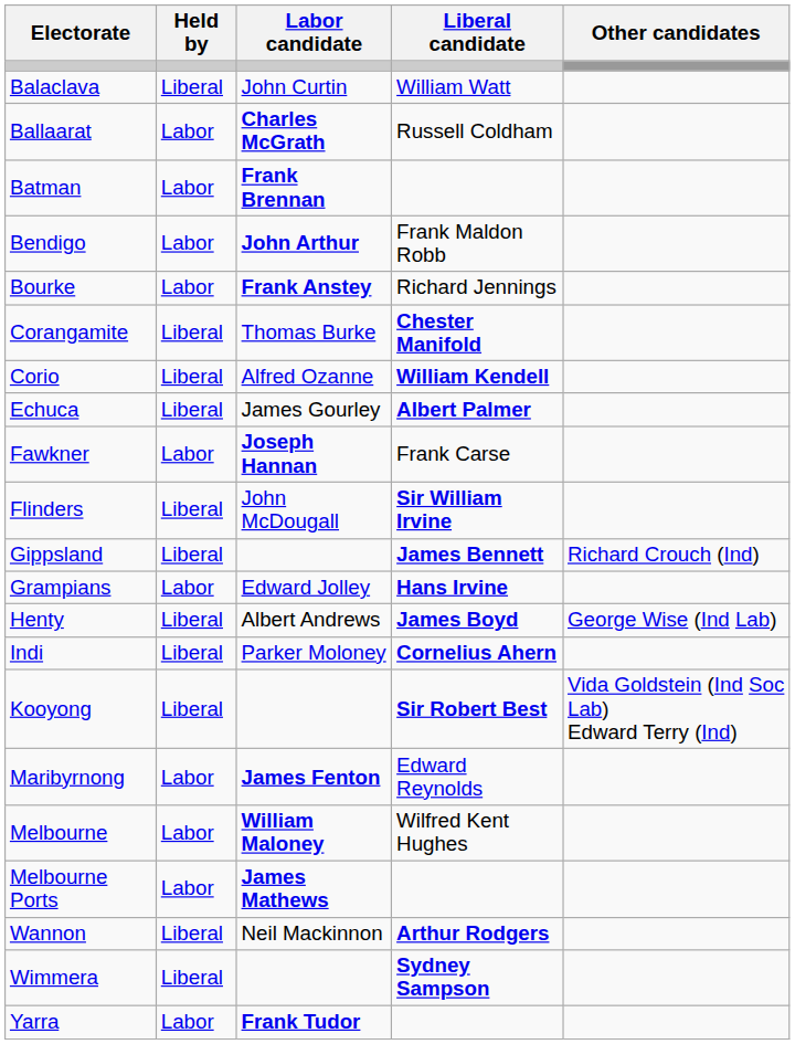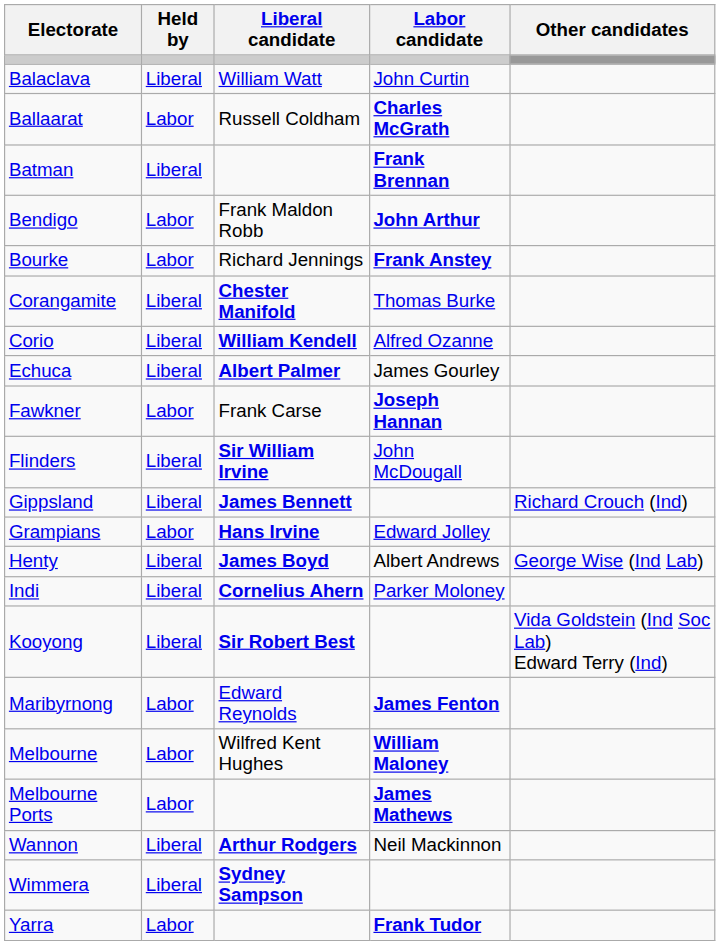columns swapped: Labor candidate <-> Liberal candidate
Batman | Held by: Labor -> Liberal
